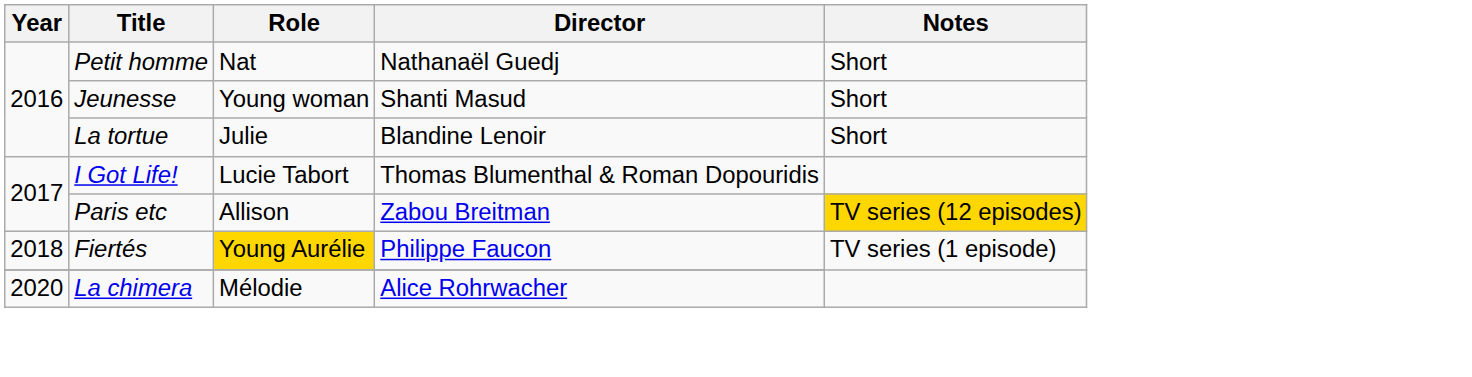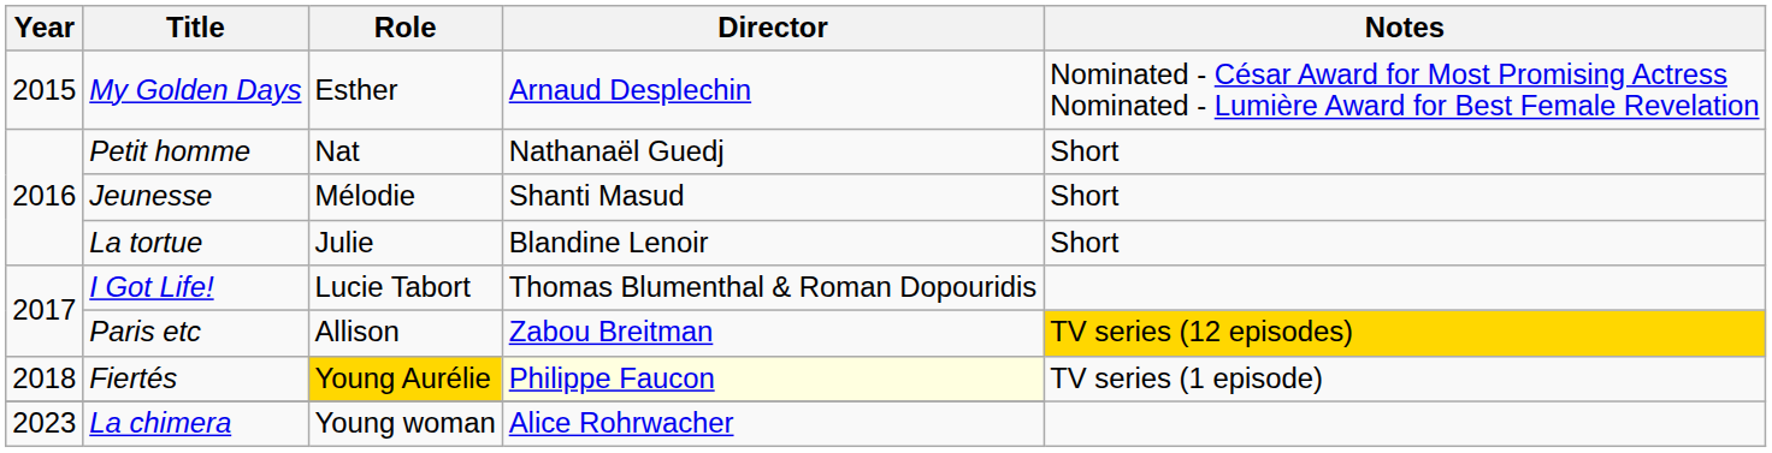+ row: 2015 | My Golden Days | Esther | Arnaud Desplechin | Nominated - César Award for Most Promising Actress Nominated - Lumière Award for Best Female Revelation
Jeunesse | Role: Young woman -> Mélodie
Fiertés | Director: no background -> lightyellow background
La chimera | Year: 2020 -> 2023
La chimera | Role: Mélodie -> Young woman
